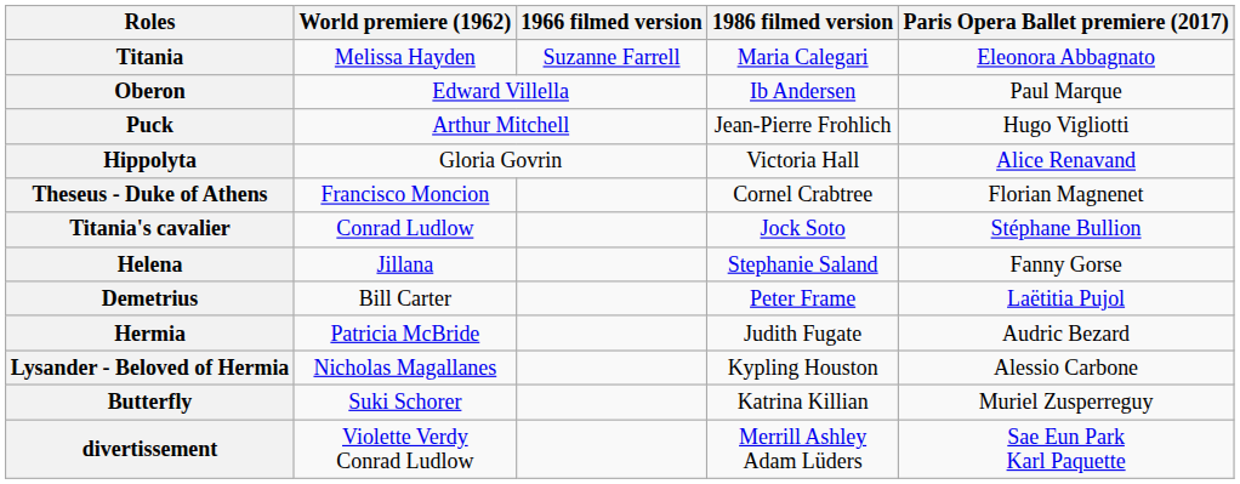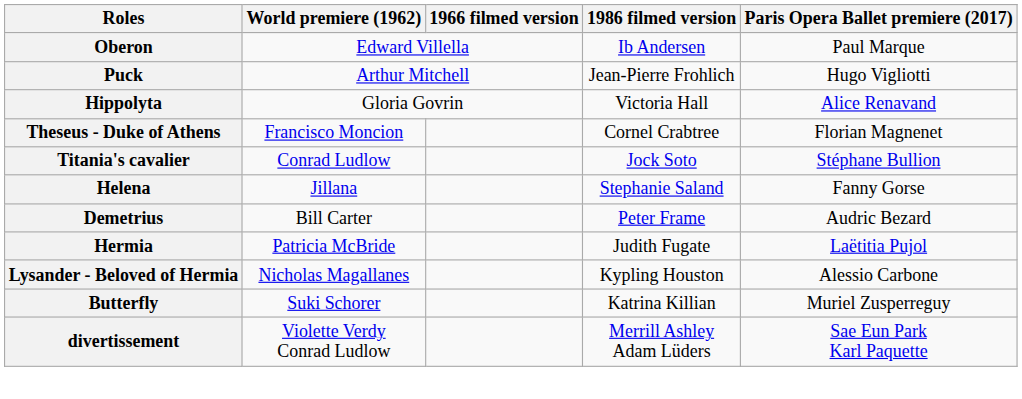- row: Titania | Melissa Hayden | Suzanne Farrell | Maria Calegari | Eleonora Abbagnato
Demetrius | Paris Opera Ballet premiere (2017): Laëtitia Pujol -> Audric Bezard
Hermia | Paris Opera Ballet premiere (2017): Audric Bezard -> Laëtitia Pujol
